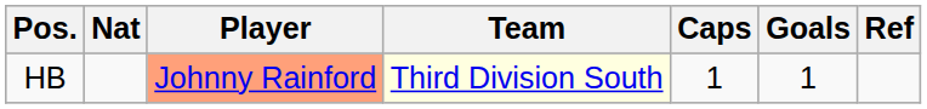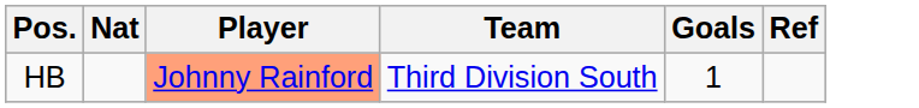- column: Caps | 1
HB | Team: lightyellow background -> no background
